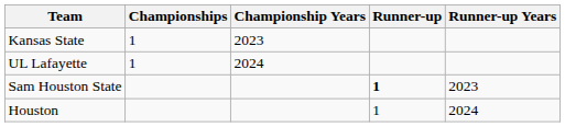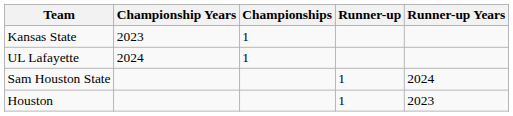columns swapped: Championships <-> Championship Years
Sam Houston State | Runner-up: bold -> normal
Sam Houston State | Runner-up Years: 2023 -> 2024
Houston | Runner-up Years: 2024 -> 2023
